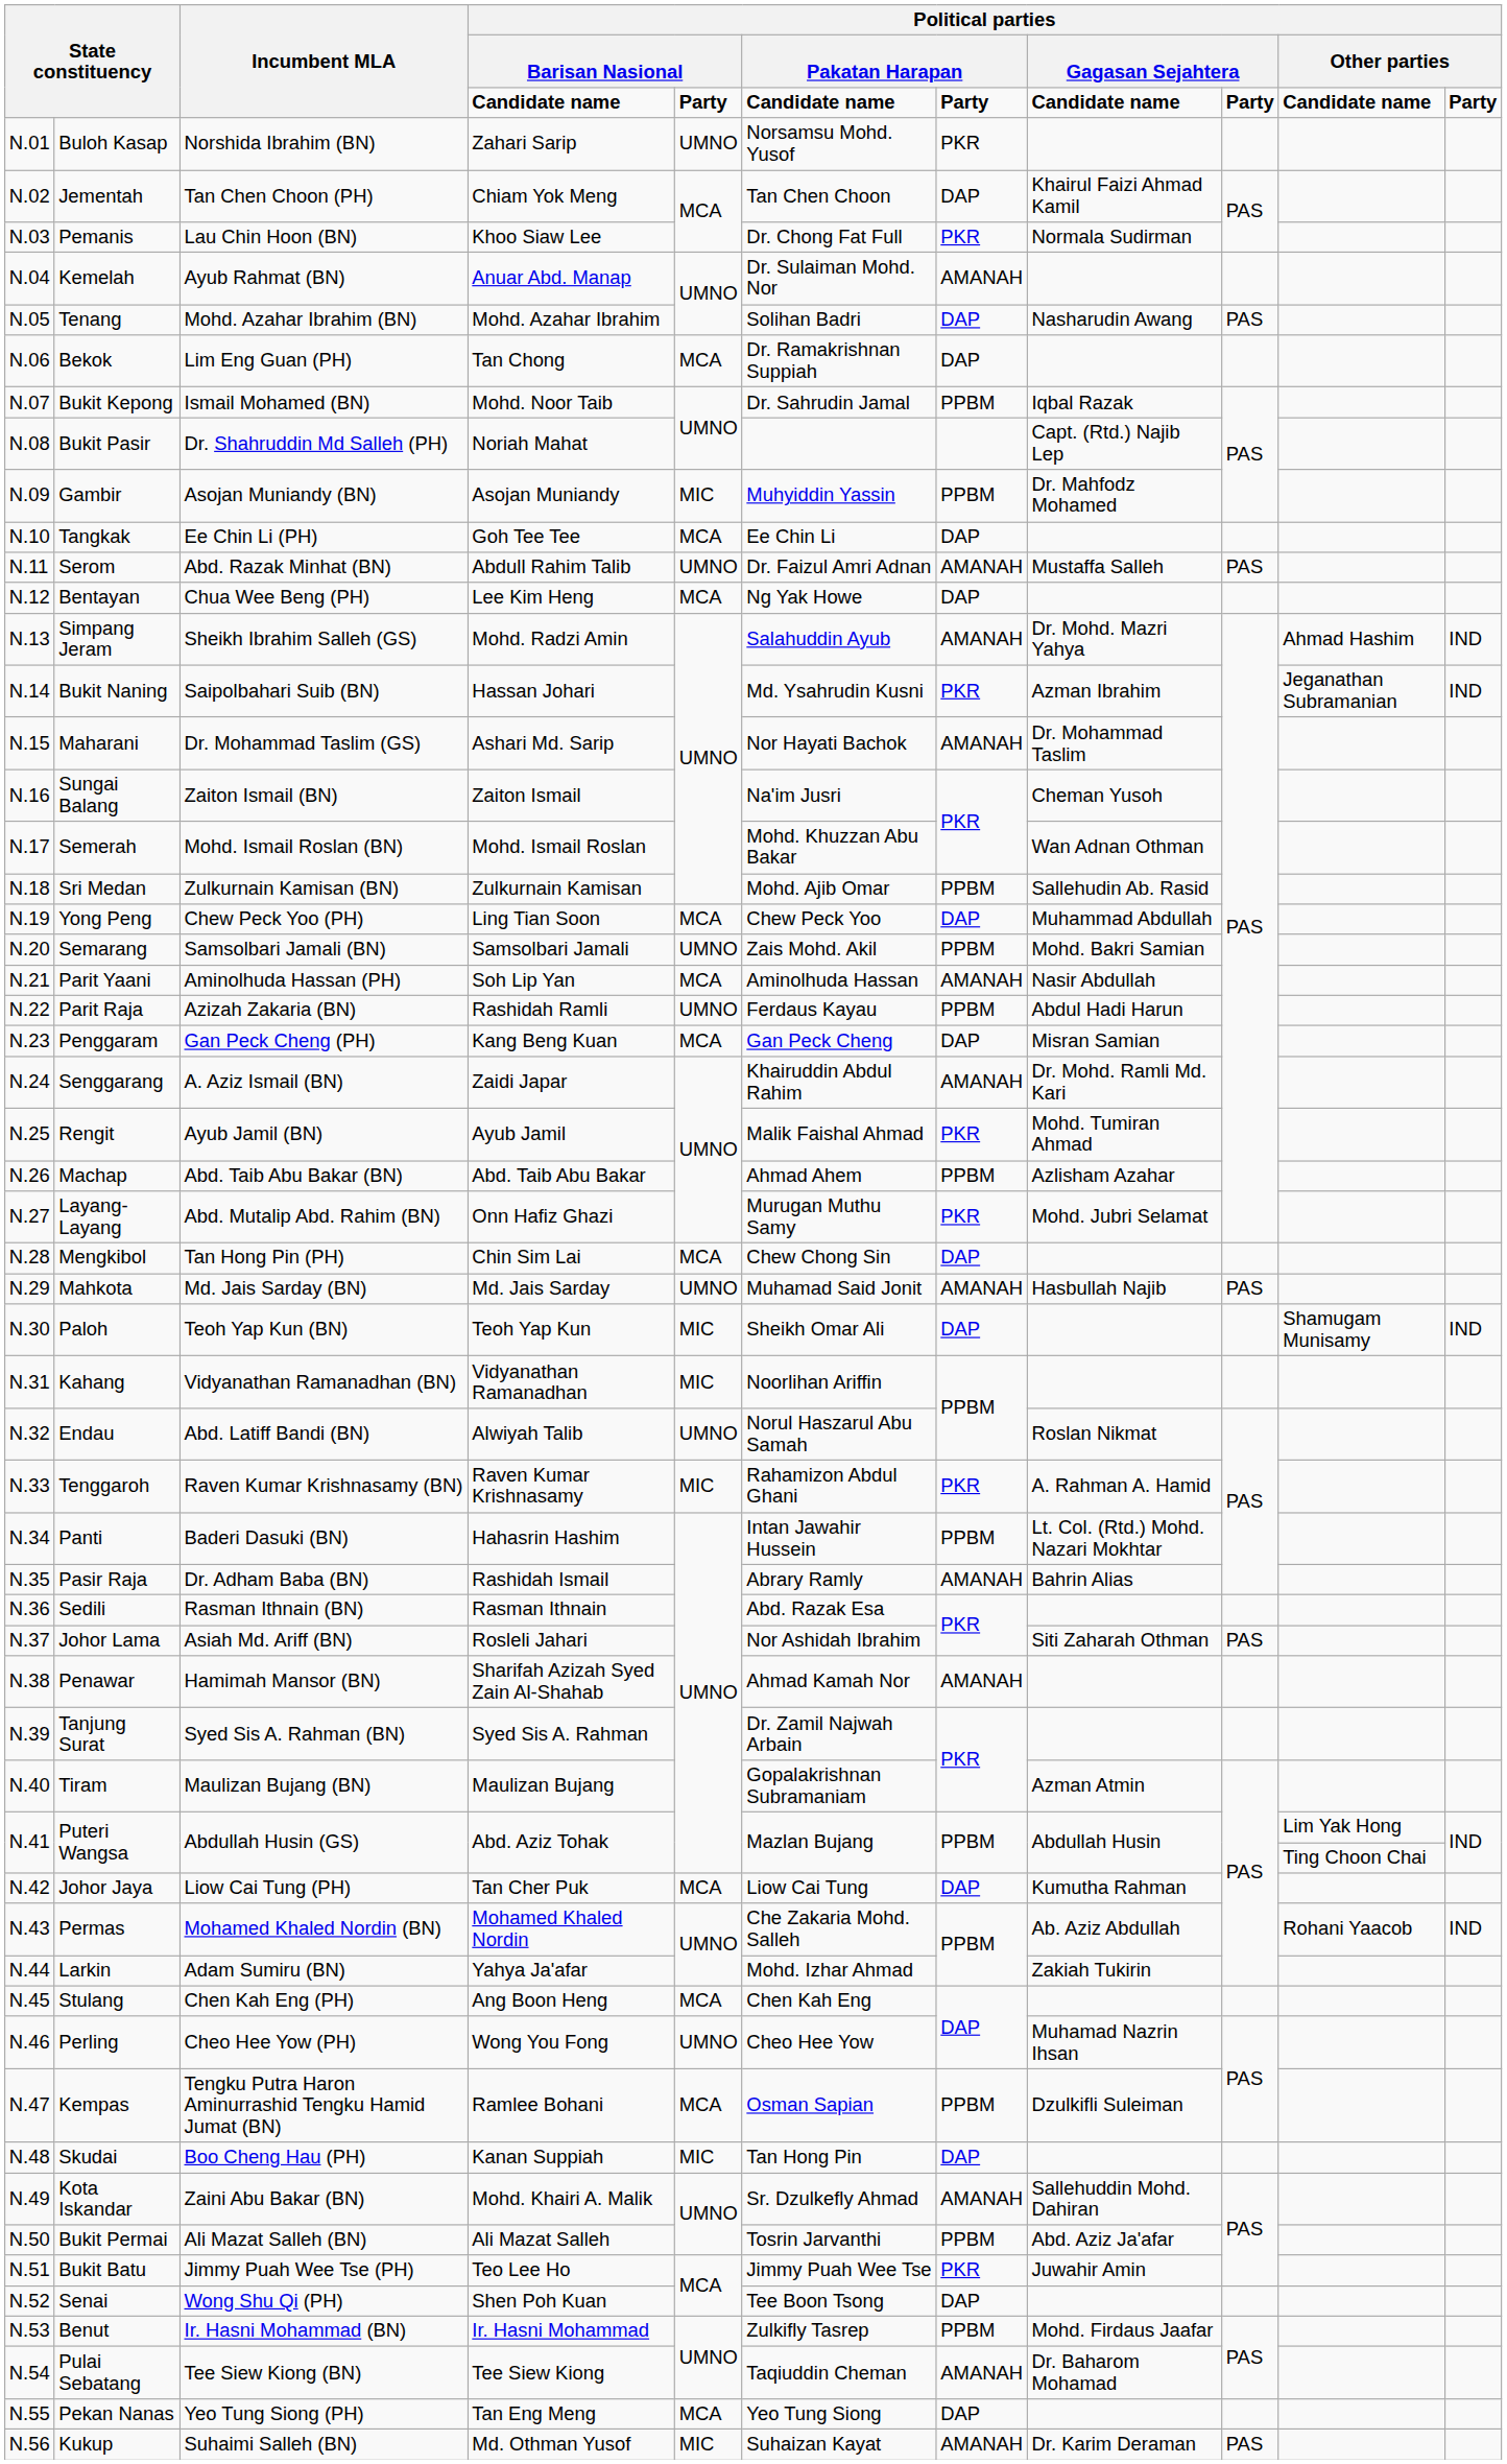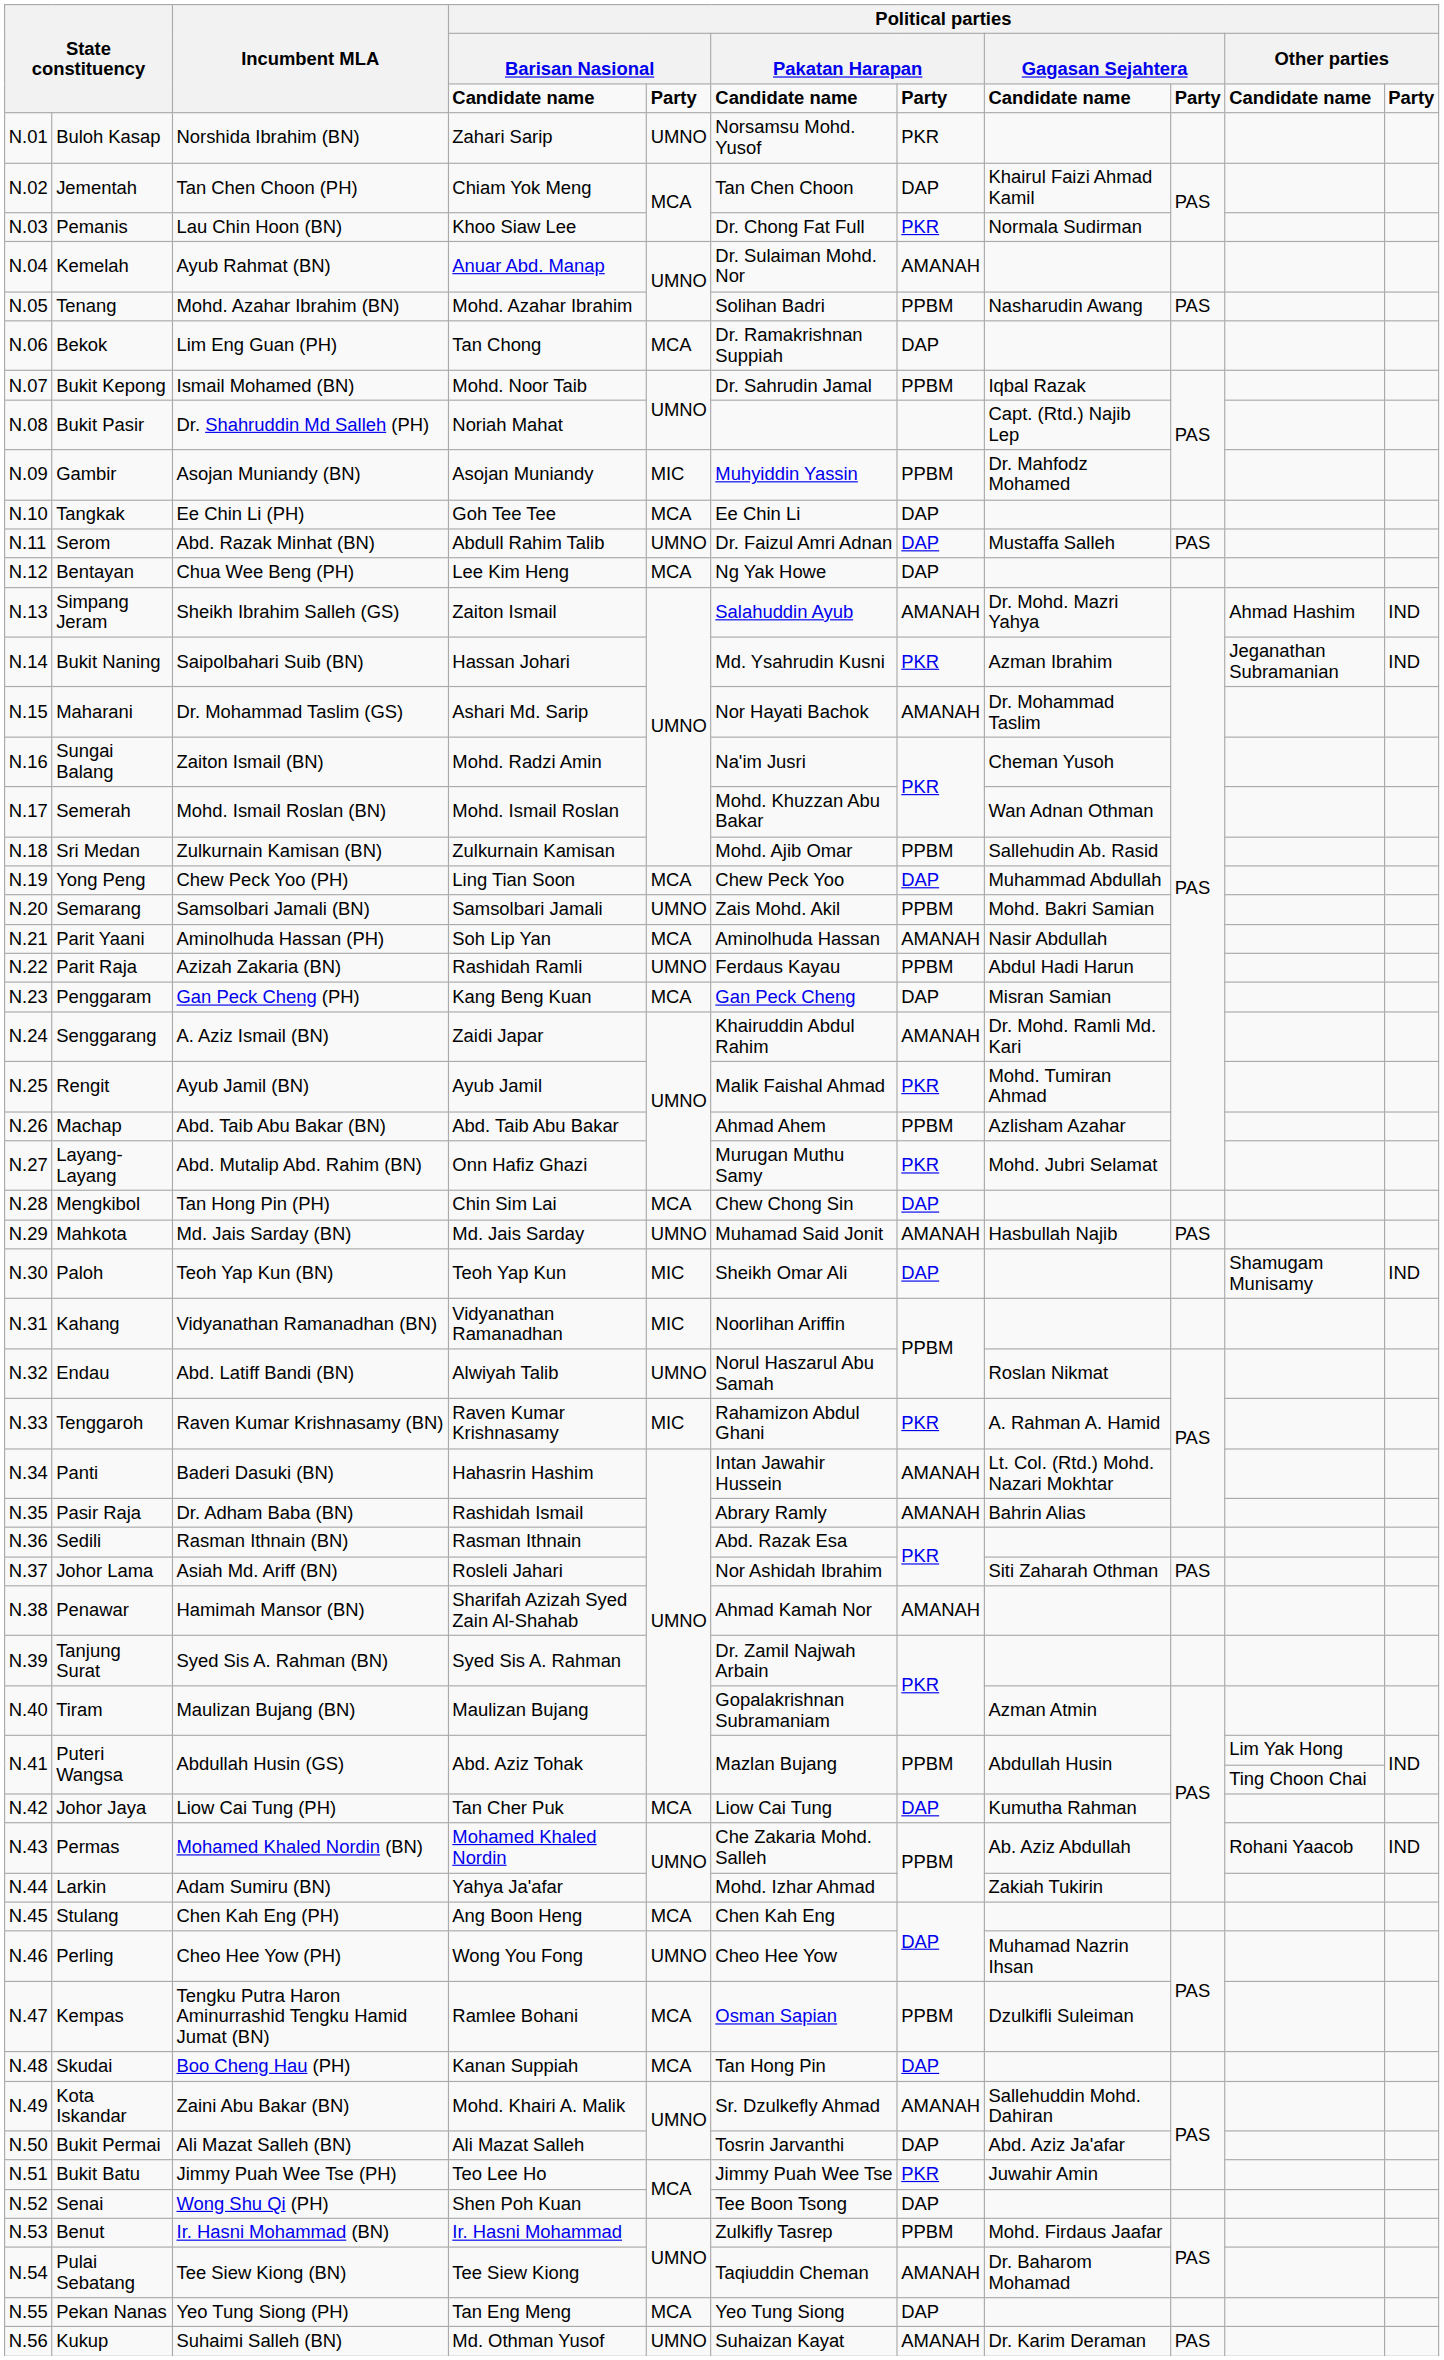Tenang | column 7: DAP -> PPBM
Serom | column 7: AMANAH -> DAP
Simpang Jeram | column 4: Mohd. Radzi Amin -> Zaiton Ismail
Sungai Balang | column 4: Zaiton Ismail -> Mohd. Radzi Amin
Panti | column 7: PPBM -> AMANAH
Skudai | column 5: MIC -> MCA
Bukit Permai | column 7: PPBM -> DAP
Kukup | column 5: MIC -> UMNO
